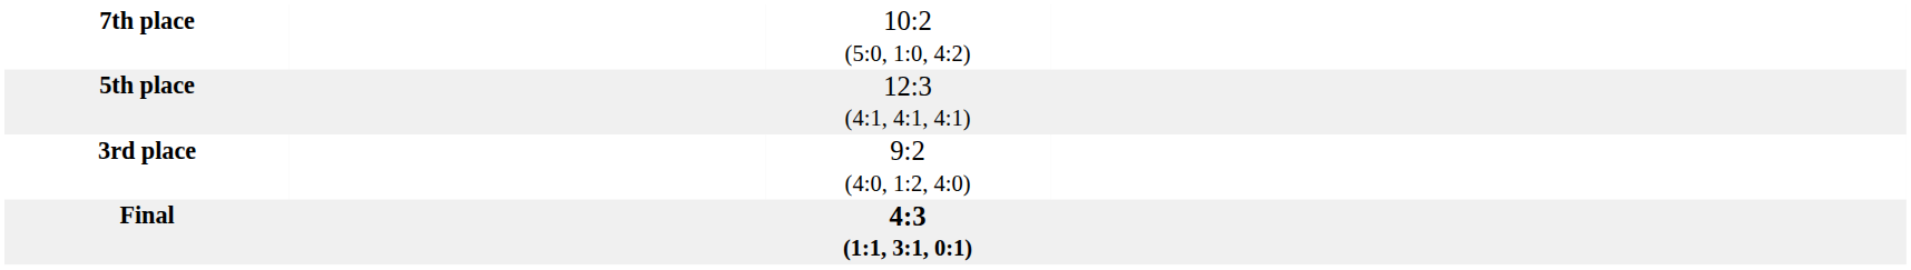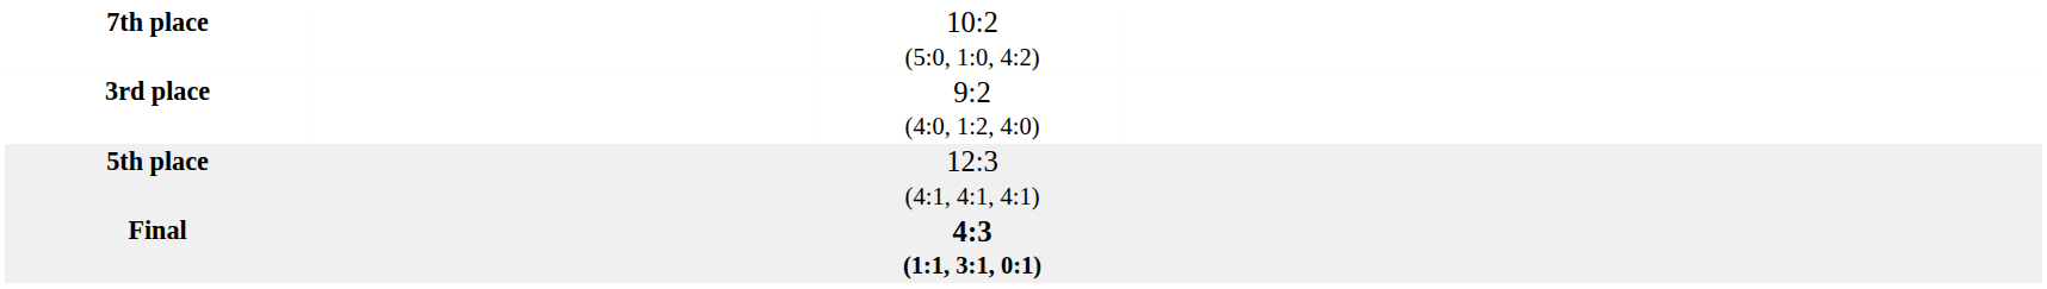rows swapped: 5th place <-> 3rd place
